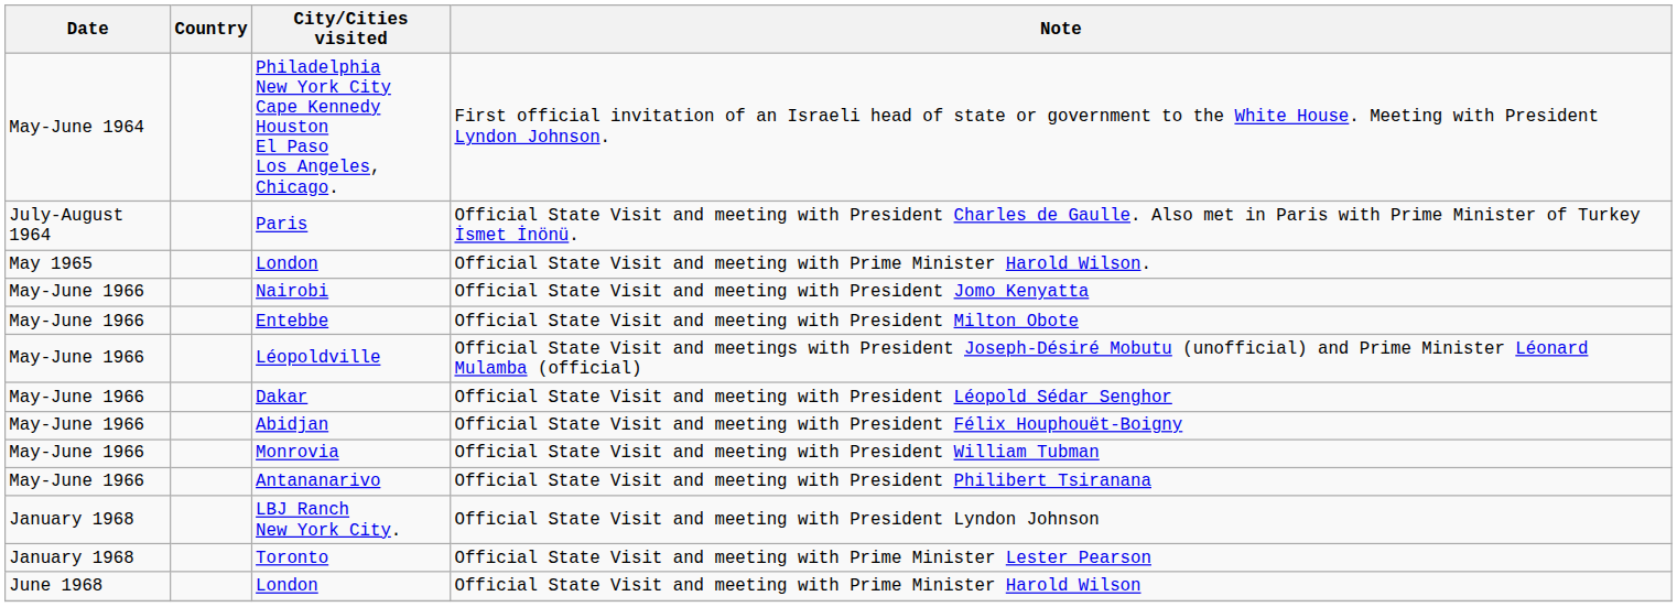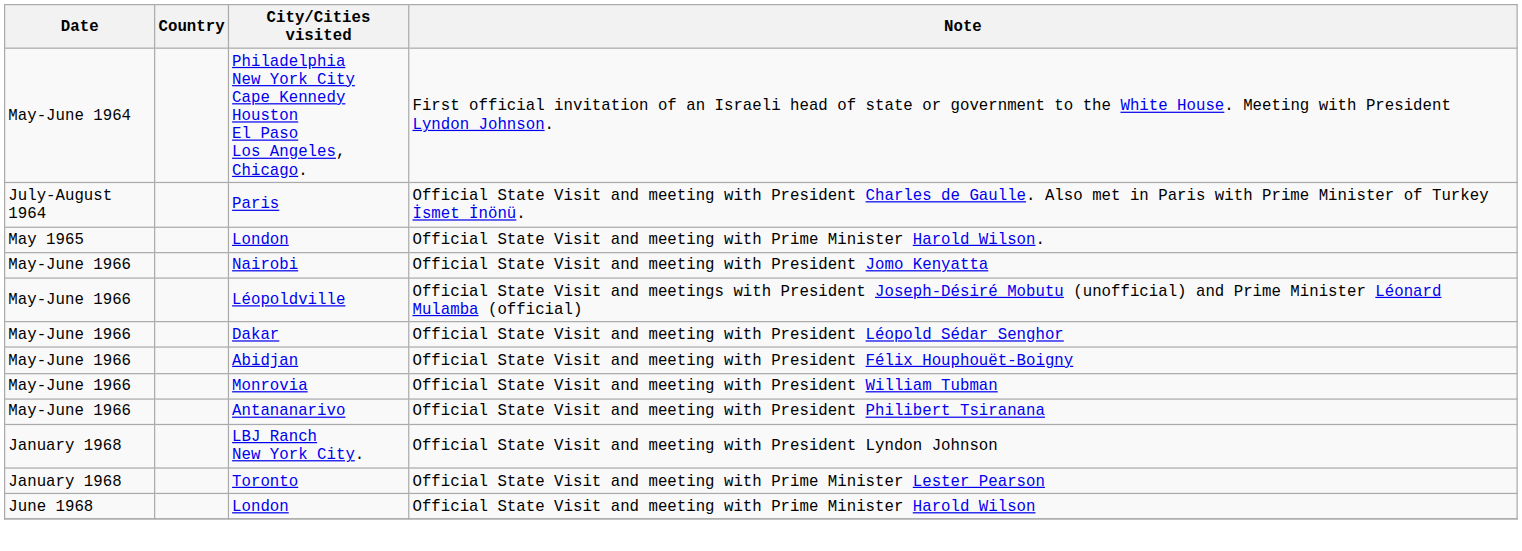- row: May-June 1966 | Entebbe | Official State Visit and meeting with President Milton Obote
